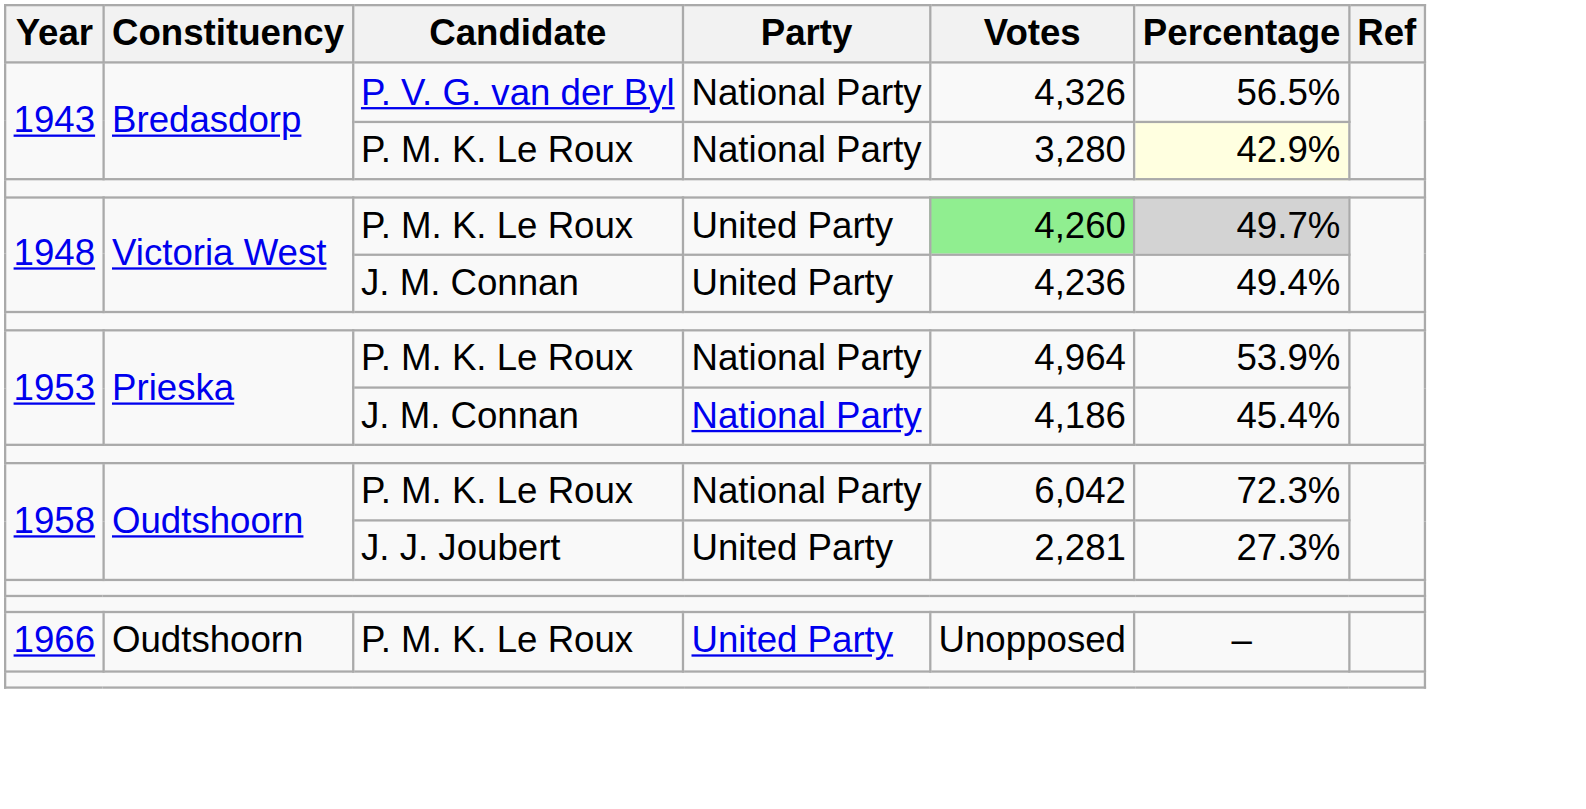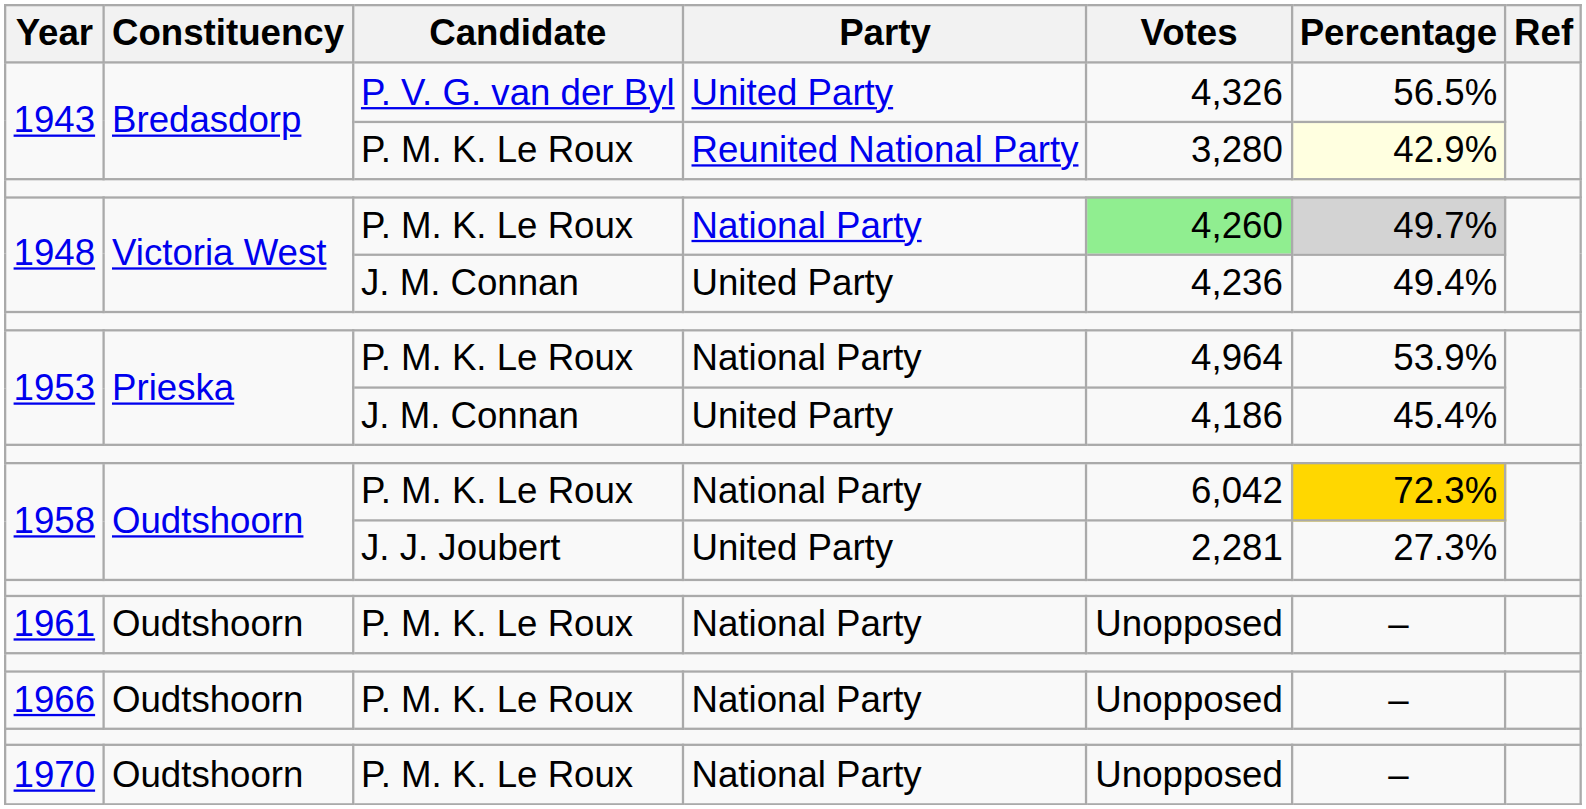1943 / P. V. G. van der Byl | Party: National Party -> United Party
1943 / P. M. K. Le Roux | Party: National Party -> Reunited National Party
1948 / P. M. K. Le Roux | Party: United Party -> National Party
1953 / J. M. Connan | Party: National Party -> United Party
1958 / P. M. K. Le Roux | Percentage: no background -> gold background
+ row: 1961 | Oudtshoorn | P. M. K. Le Roux | National Party | Unopposed | –
1966 | Party: United Party -> National Party
+ row: 1970 | Oudtshoorn | P. M. K. Le Roux | National Party | Unopposed | –
